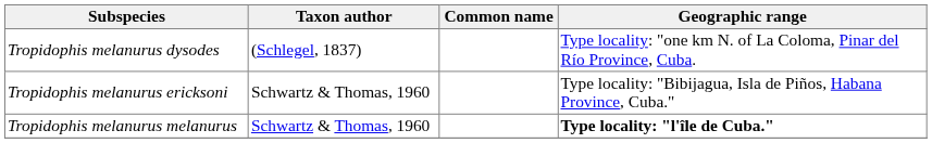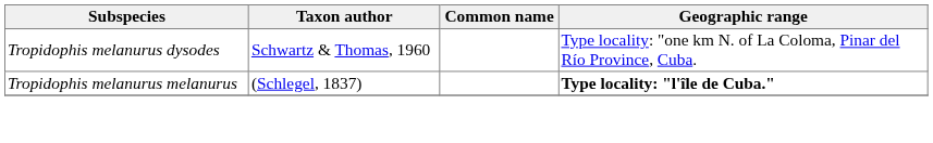Tropidophis melanurus dysodes | Taxon author: (Schlegel, 1837) -> Schwartz & Thomas, 1960
- row: Tropidophis melanurus ericksoni | Schwartz & Thomas, 1960 | Type locality: "Bibijagua, Isla de Piños, Habana Province, Cuba."
Tropidophis melanurus melanurus | Taxon author: Schwartz & Thomas, 1960 -> (Schlegel, 1837)
